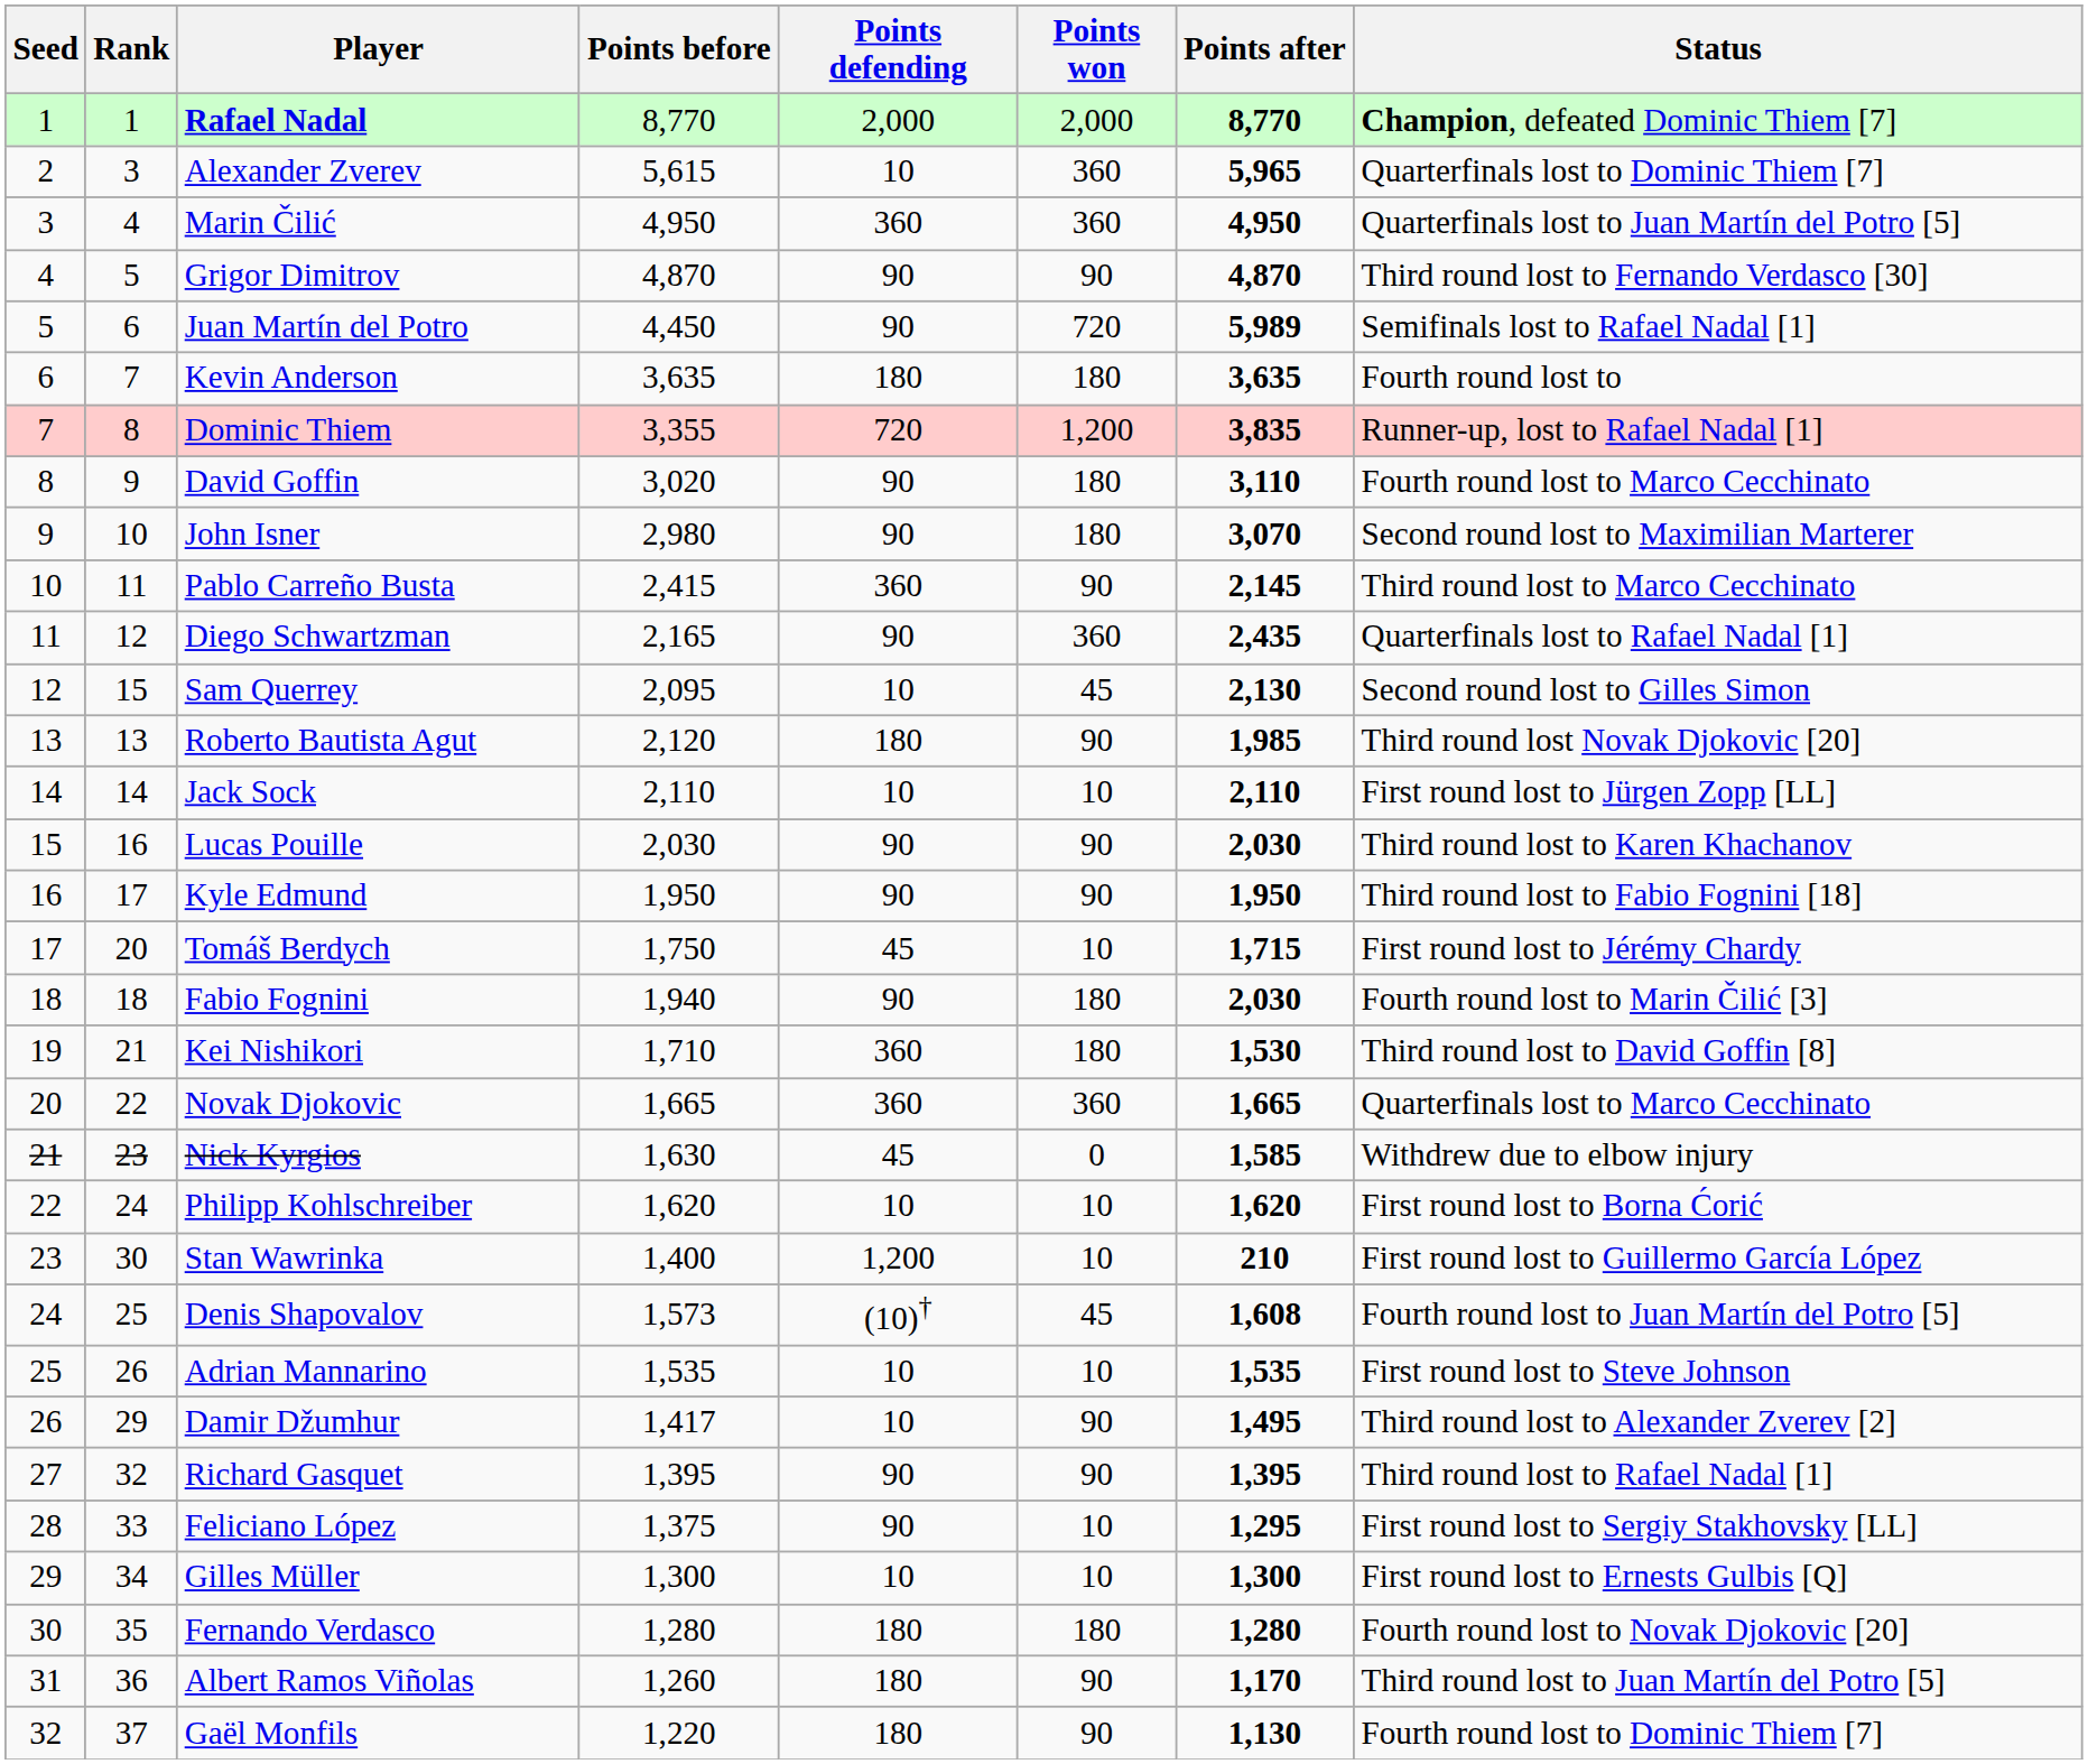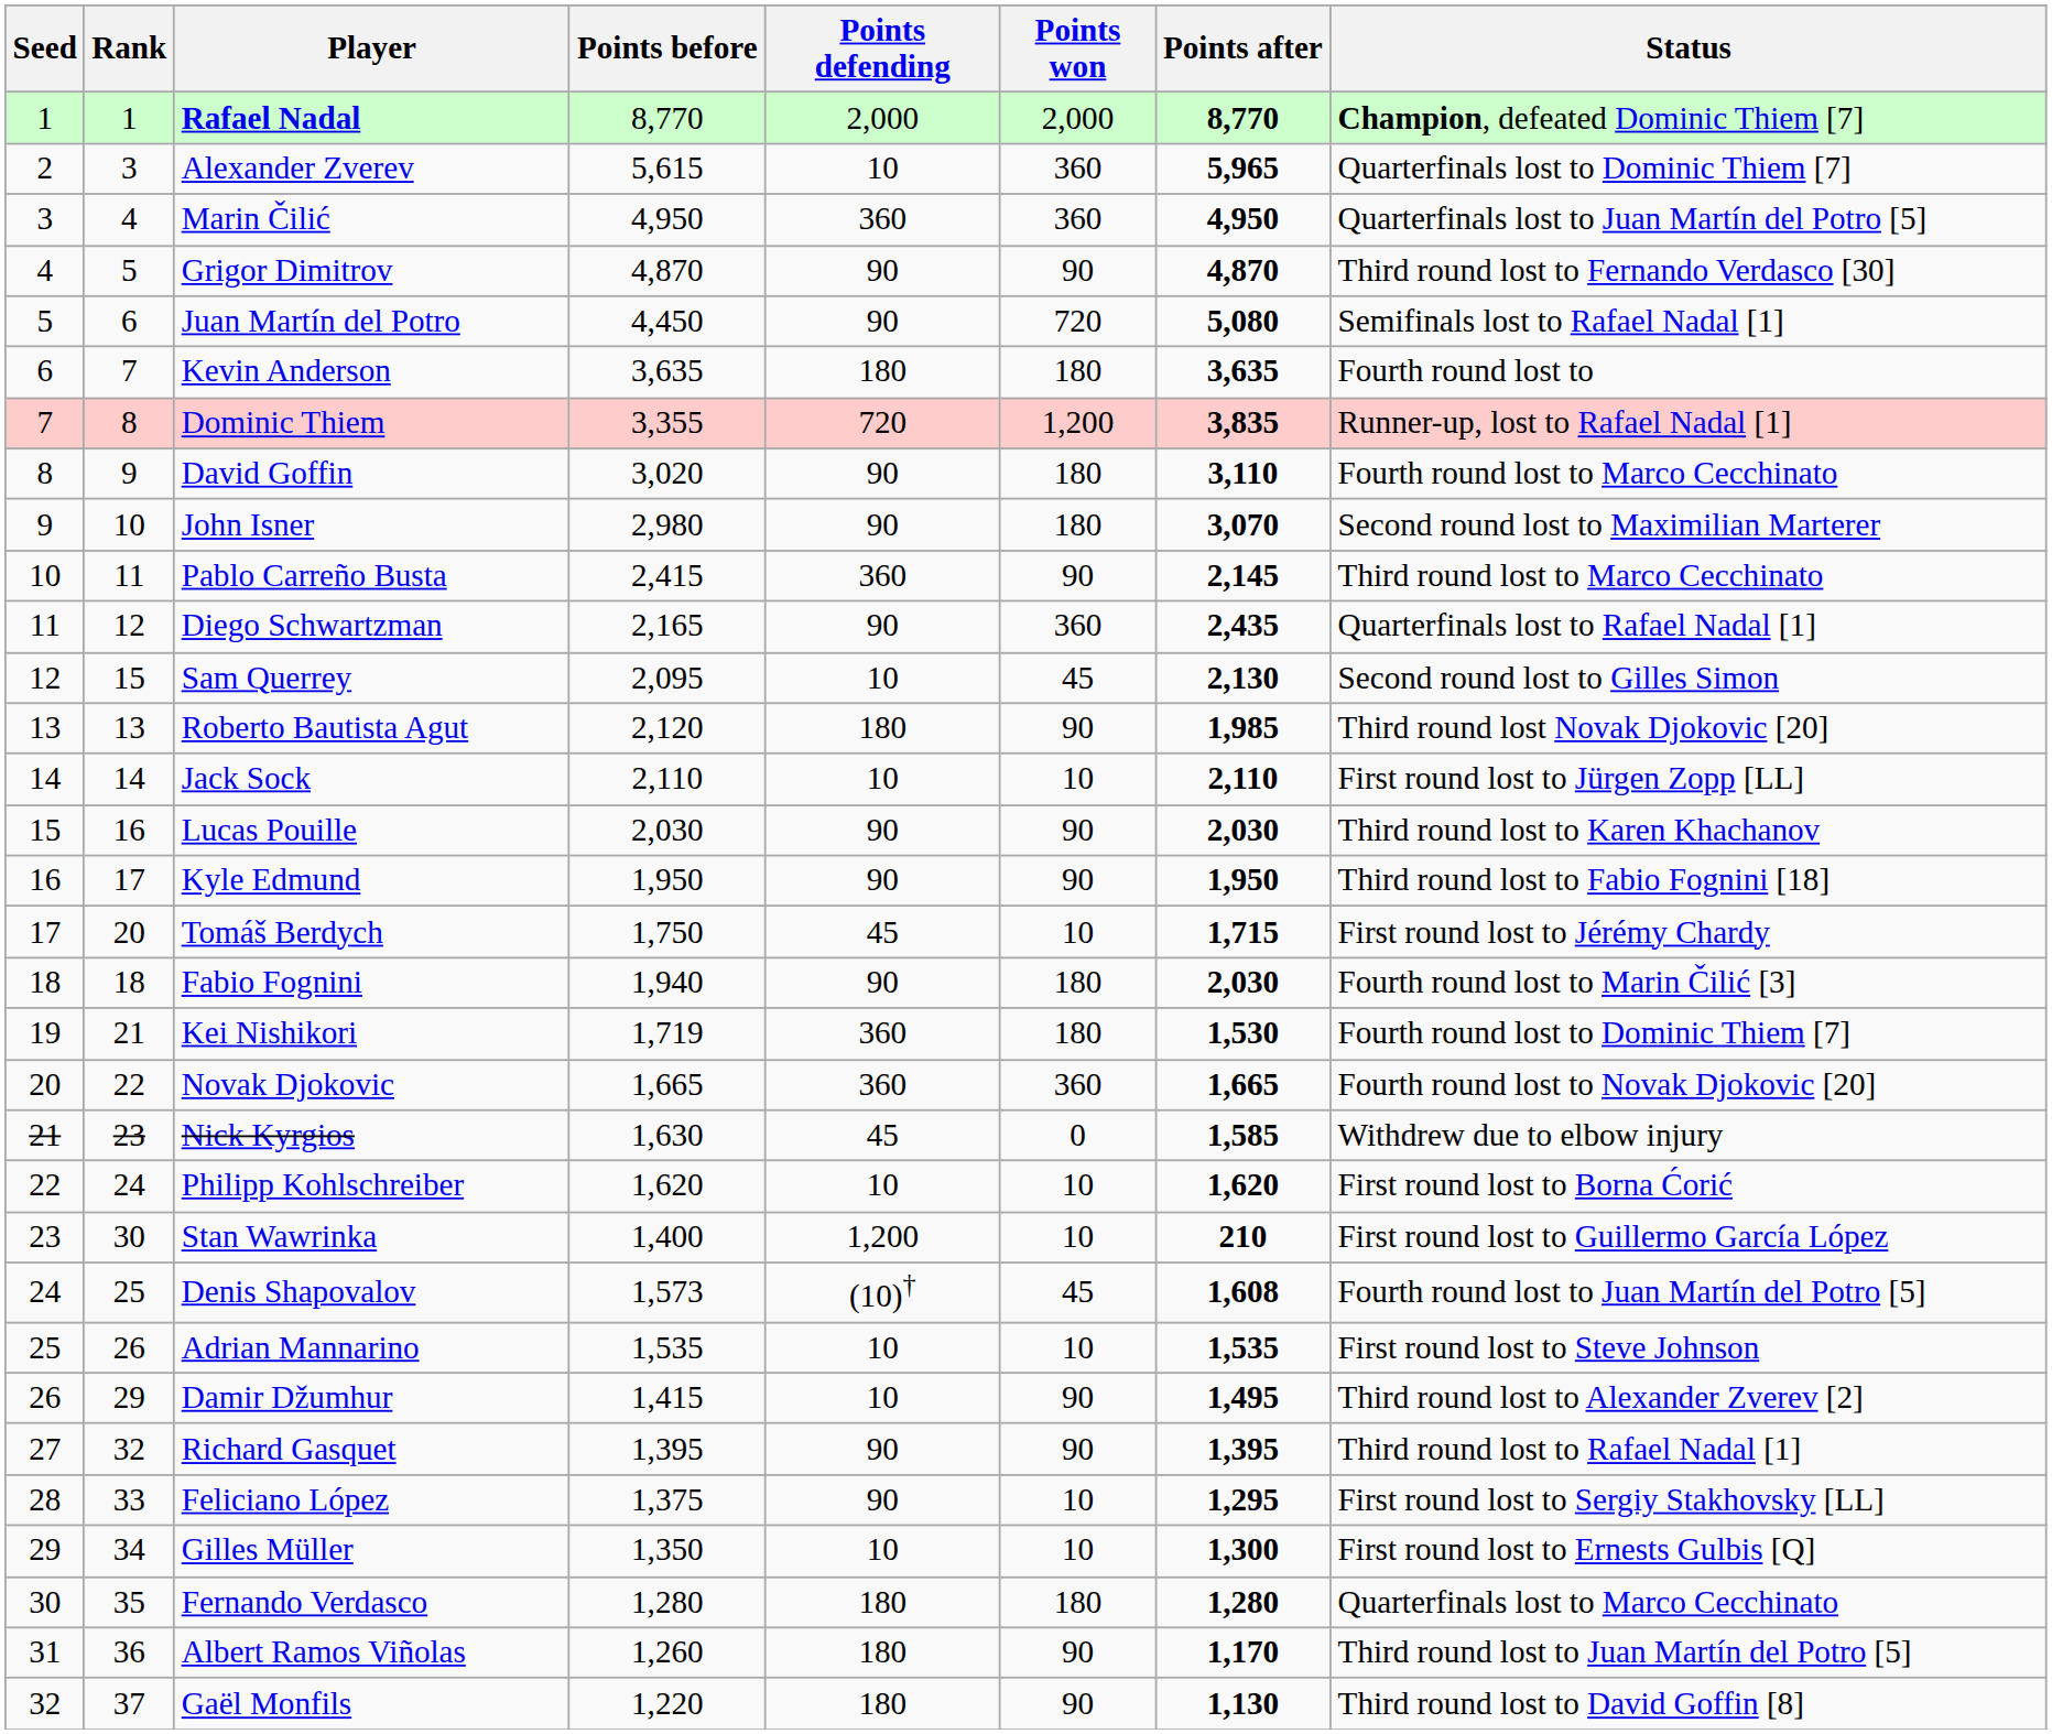Juan Martín del Potro | Points after: 5,989 -> 5,080
Kei Nishikori | Points before: 1,710 -> 1,719
Kei Nishikori | Status: Third round lost to David Goffin [8] -> Fourth round lost to Dominic Thiem [7]
Novak Djokovic | Status: Quarterfinals lost to Marco Cecchinato -> Fourth round lost to Novak Djokovic [20]
Damir Džumhur | Points before: 1,417 -> 1,415
Gilles Müller | Points before: 1,300 -> 1,350
Fernando Verdasco | Status: Fourth round lost to Novak Djokovic [20] -> Quarterfinals lost to Marco Cecchinato
Gaël Monfils | Status: Fourth round lost to Dominic Thiem [7] -> Third round lost to David Goffin [8]
